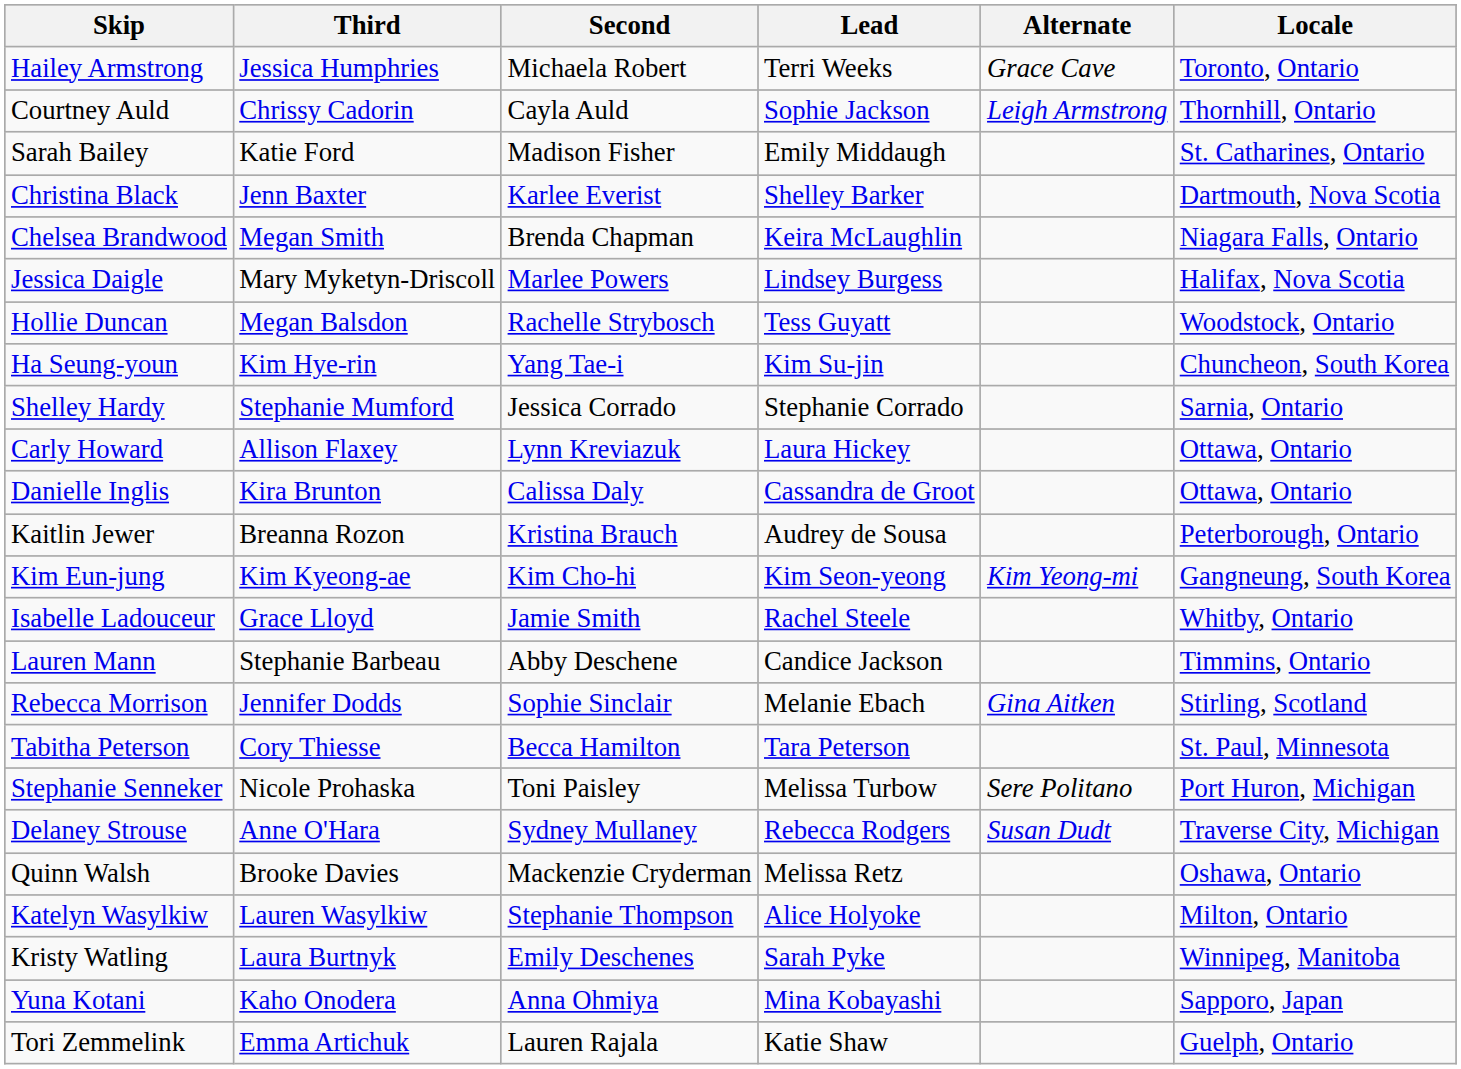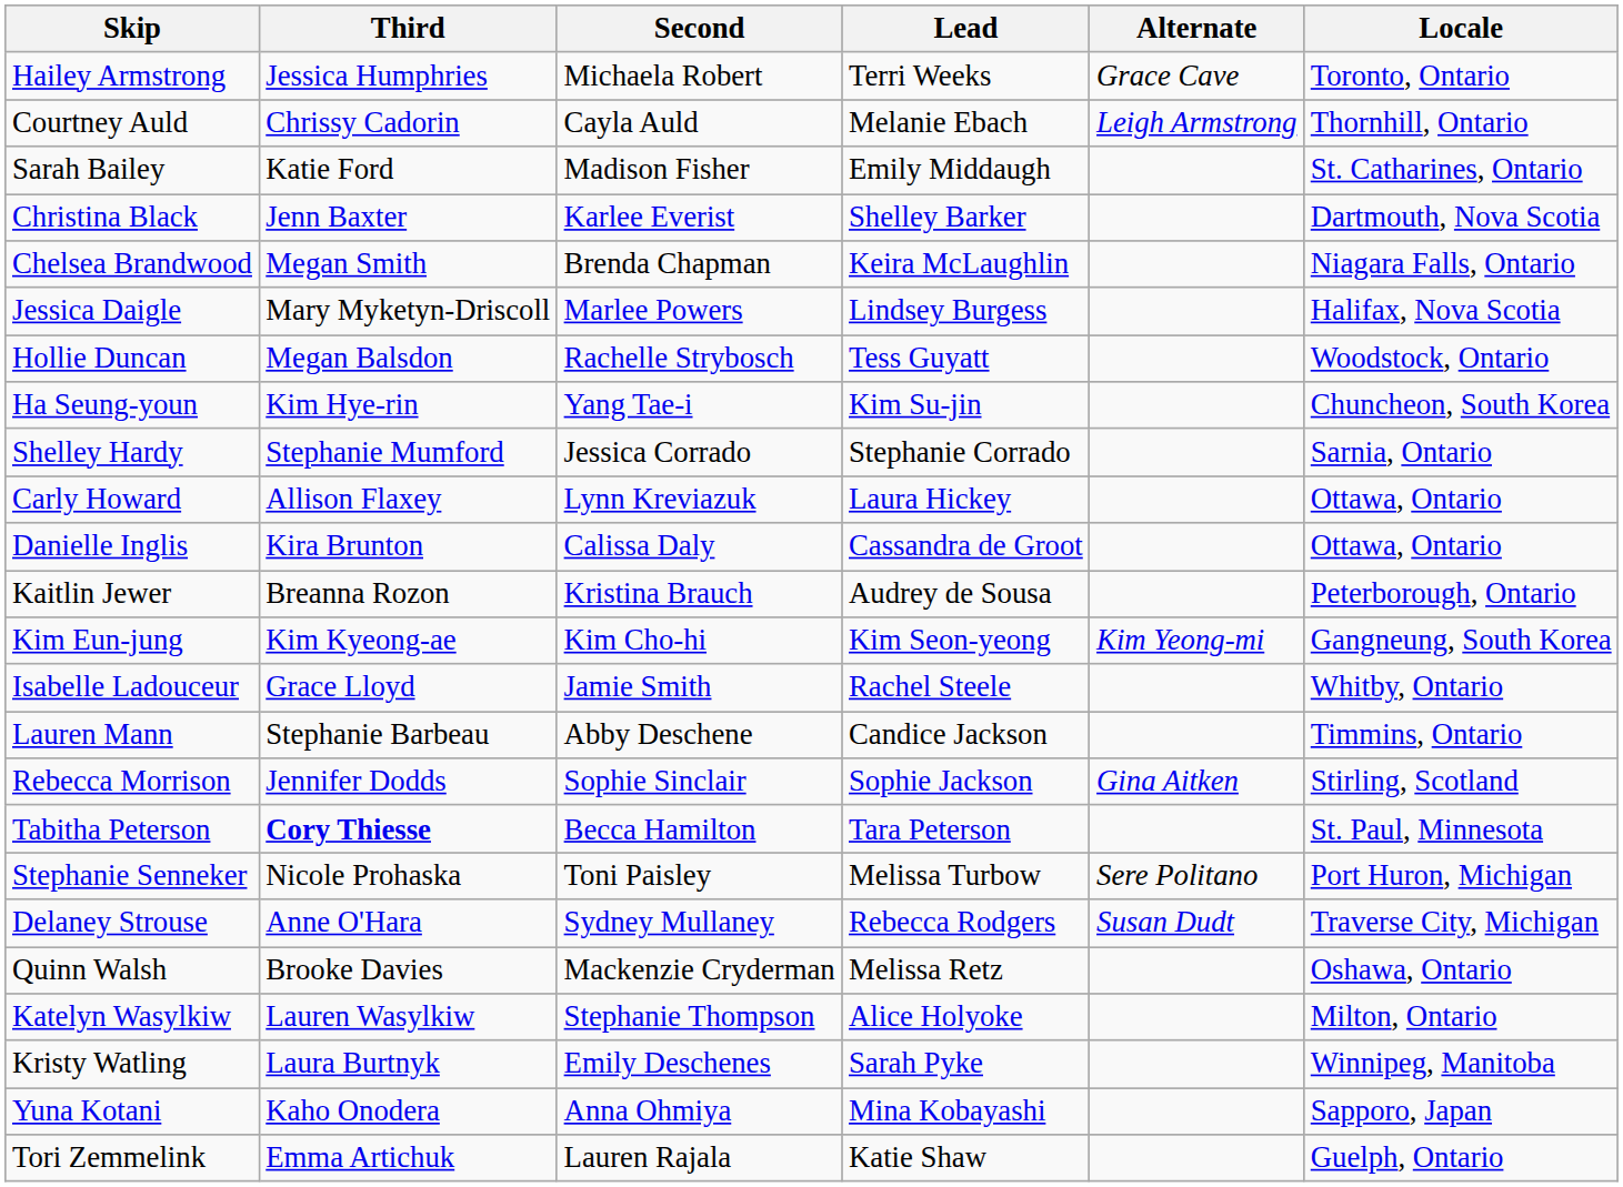Courtney Auld | Lead: Sophie Jackson -> Melanie Ebach
Rebecca Morrison | Lead: Melanie Ebach -> Sophie Jackson
Tabitha Peterson | Third: normal -> bold
